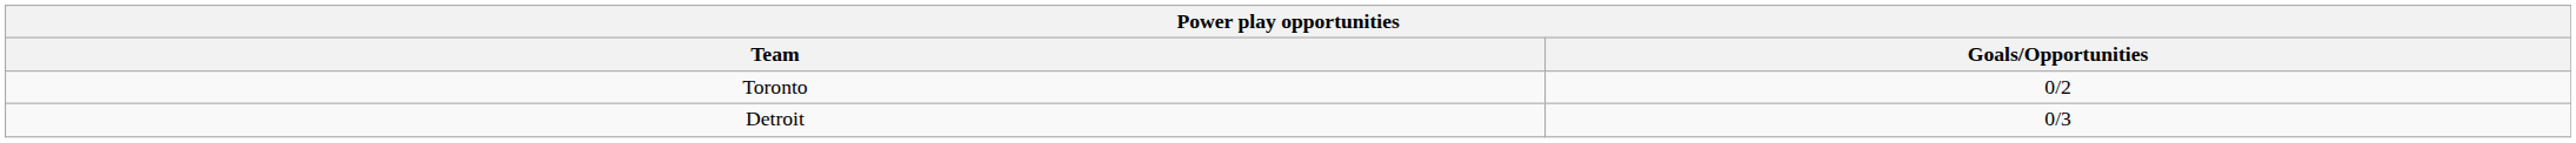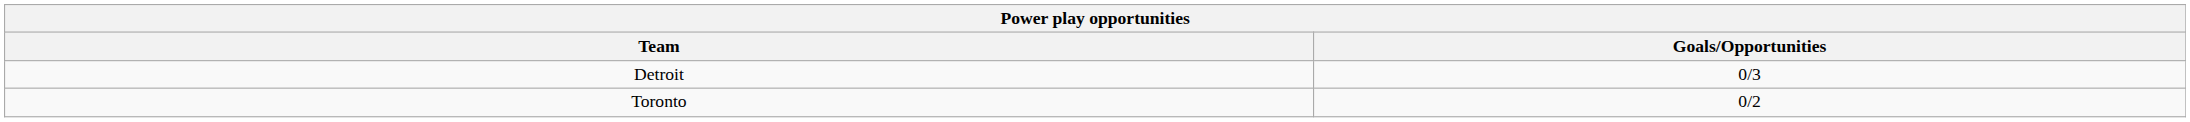rows swapped: Detroit <-> Toronto
